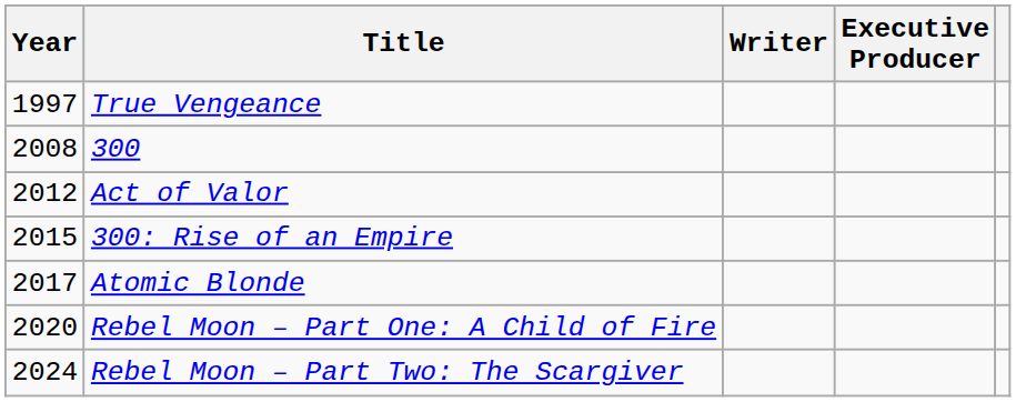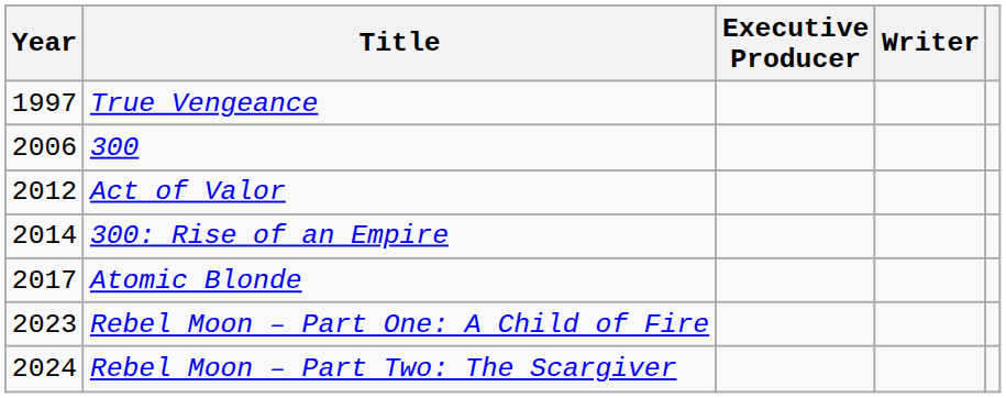columns swapped: Writer <-> Executive Producer
300 | Year: 2008 -> 2006
300: Rise of an Empire | Year: 2015 -> 2014
Rebel Moon – Part One: A Child of Fire | Year: 2020 -> 2023
